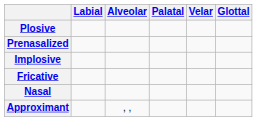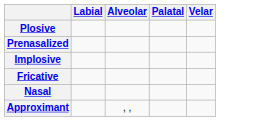- column: Glottal
